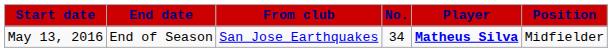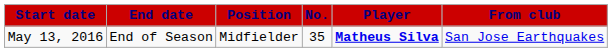columns swapped: Position <-> From club
May 13, 2016 | No.: 34 -> 35
